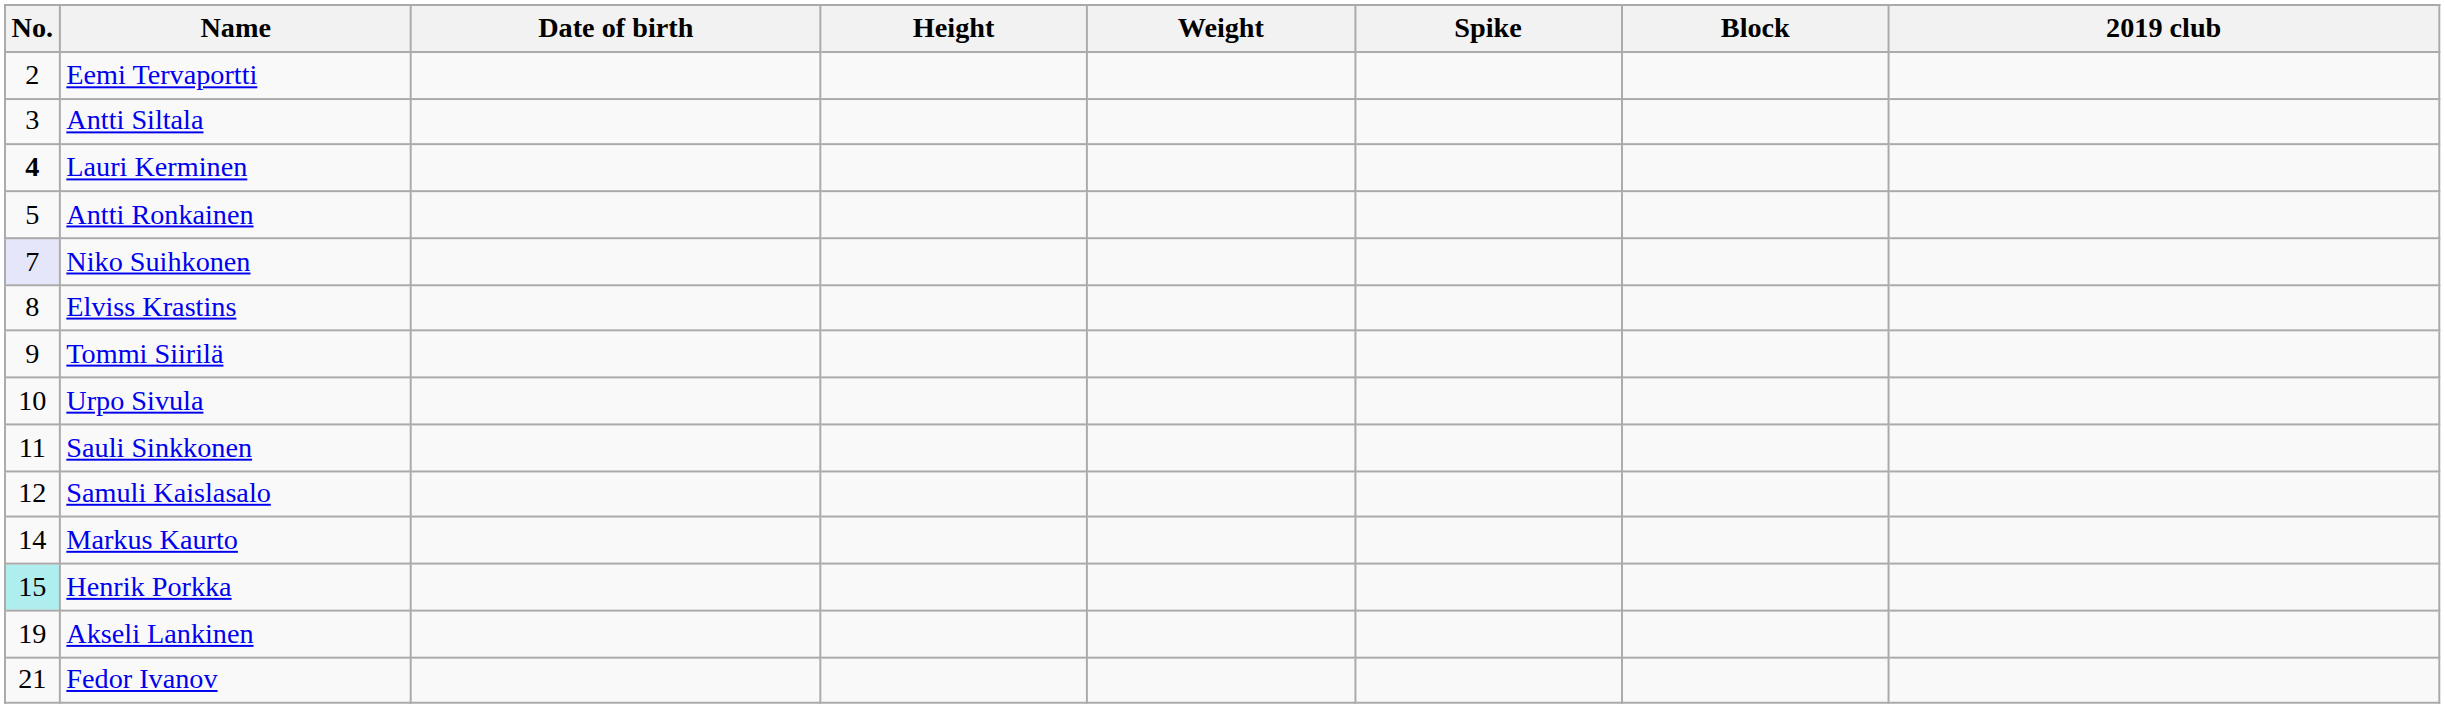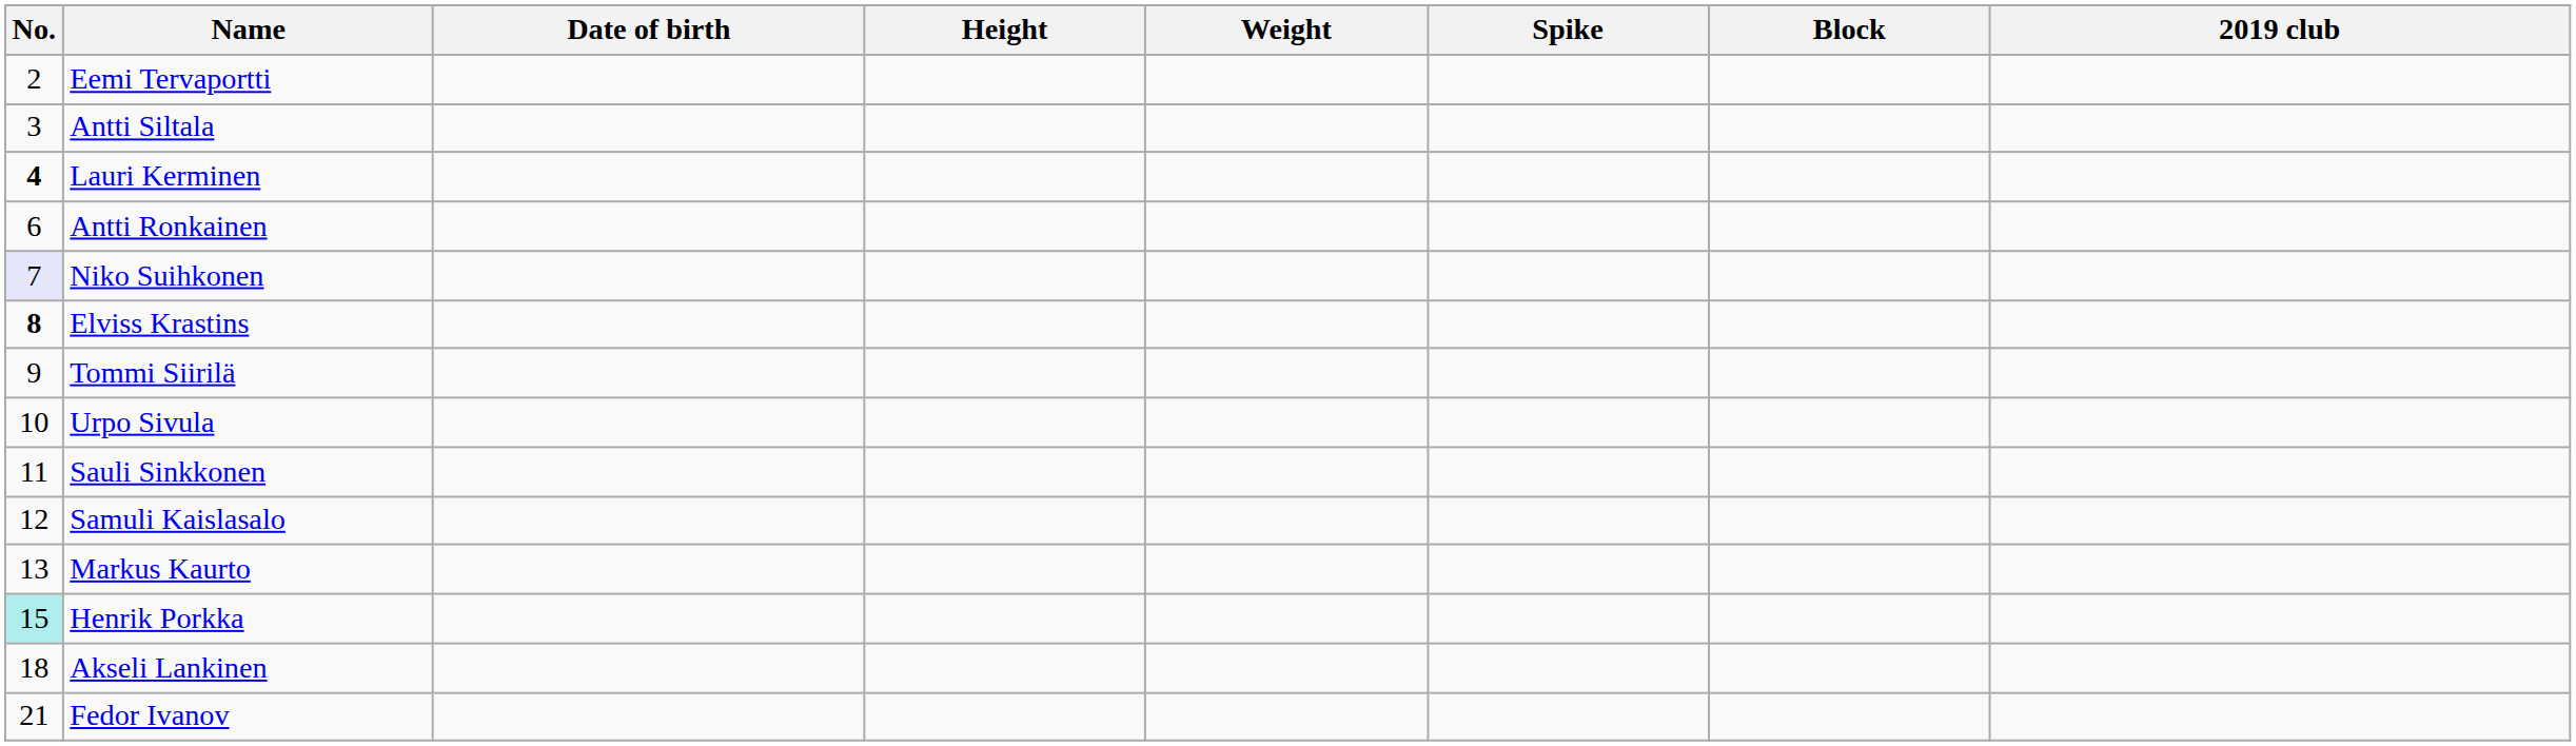Antti Ronkainen | No.: 5 -> 6
Elviss Krastins | No.: normal -> bold
Markus Kaurto | No.: 14 -> 13
Akseli Lankinen | No.: 19 -> 18
